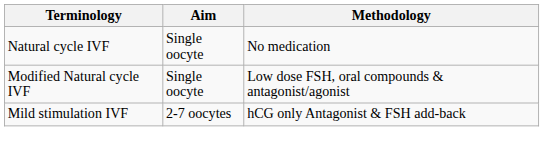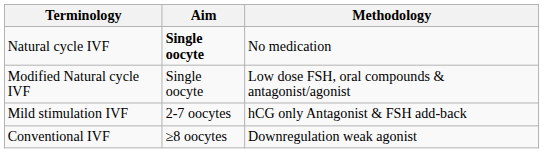Natural cycle IVF | Aim: normal -> bold
+ row: Conventional IVF | ≥8 oocytes | Downregulation weak agonist
